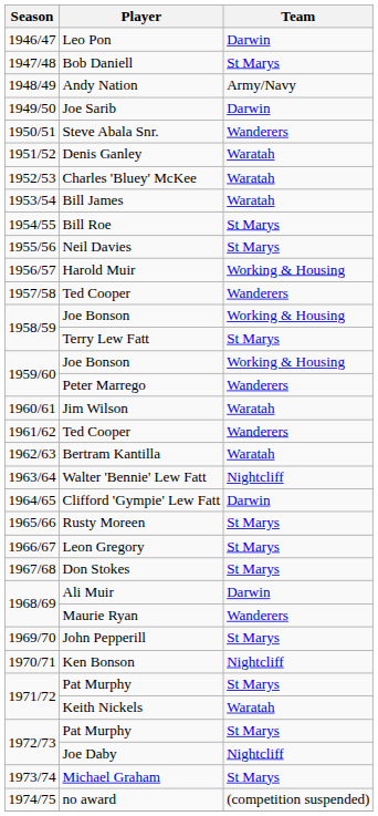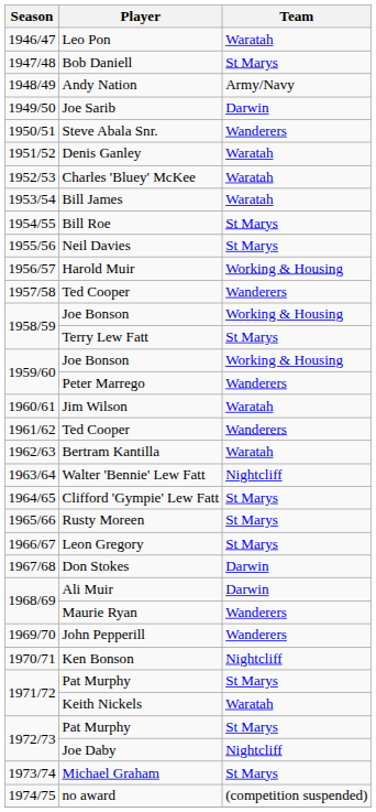Leo Pon | Team: Darwin -> Waratah
Clifford 'Gympie' Lew Fatt | Team: Darwin -> St Marys
Don Stokes | Team: St Marys -> Darwin
John Pepperill | Team: St Marys -> Wanderers
